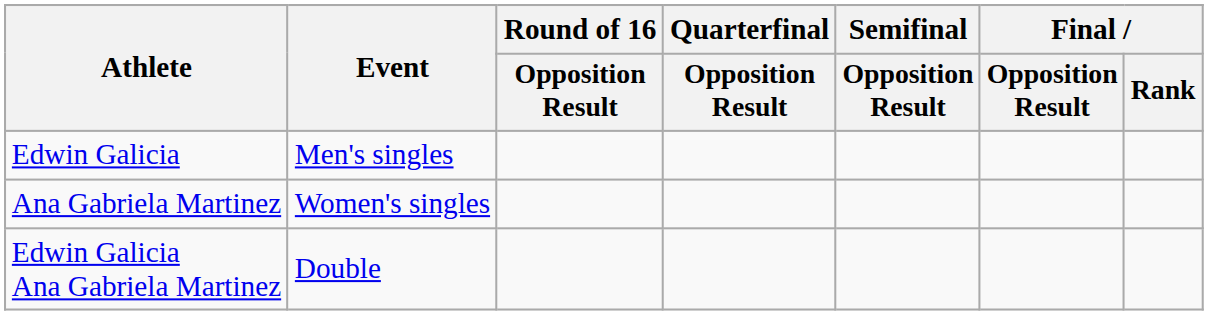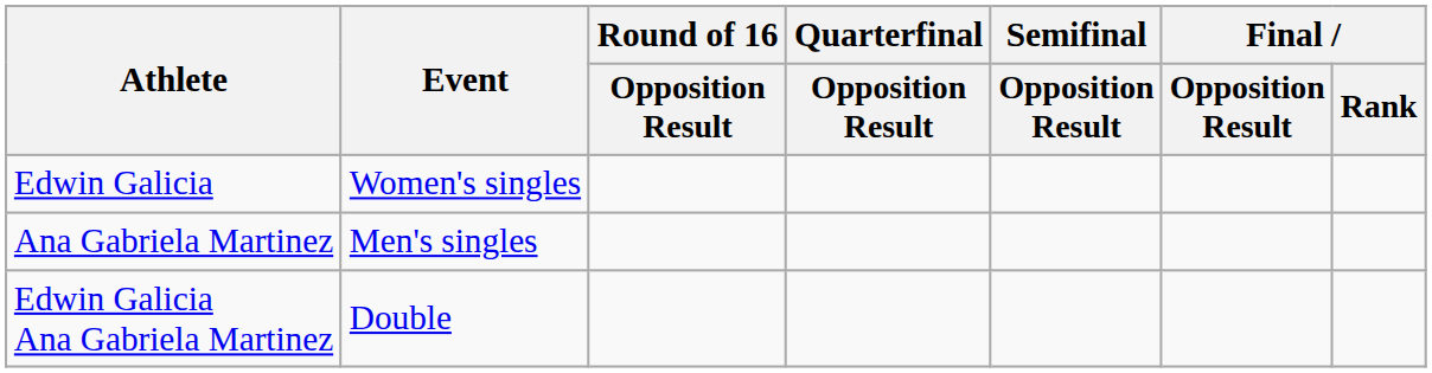Edwin Galicia | Event: Men's singles -> Women's singles
Ana Gabriela Martinez | Event: Women's singles -> Men's singles
